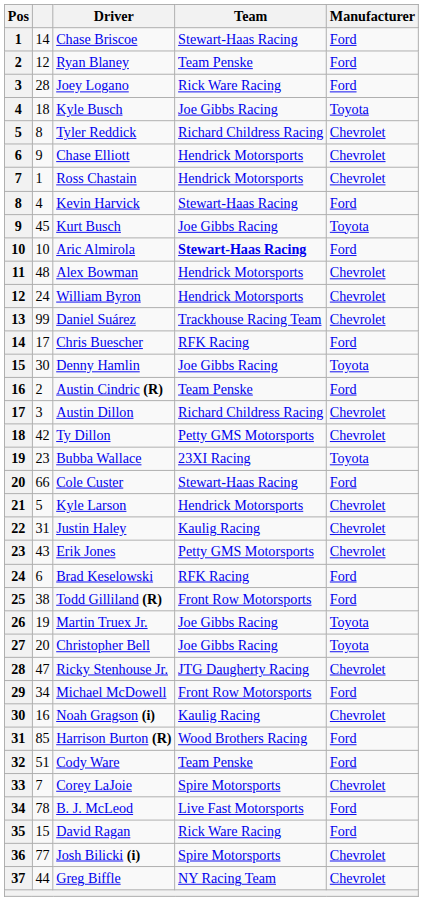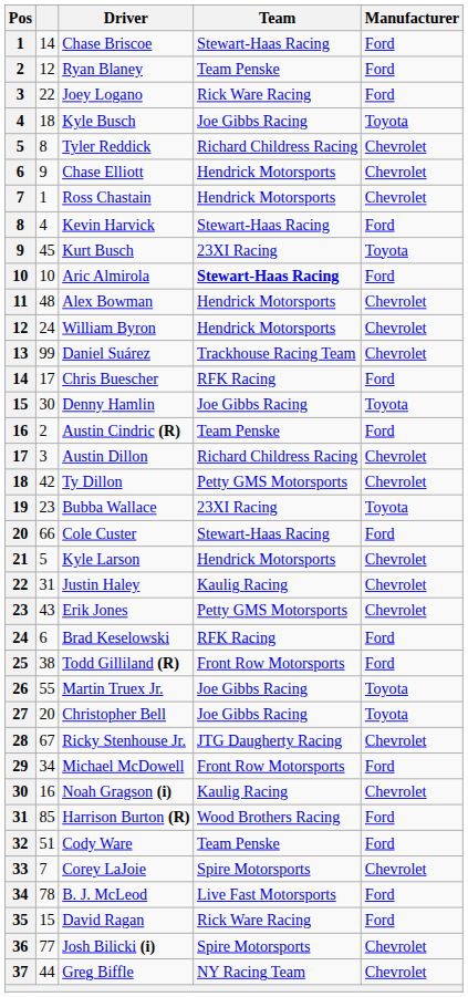Joey Logano | column 2: 28 -> 22
Kurt Busch | Team: Joe Gibbs Racing -> 23XI Racing
Martin Truex Jr. | column 2: 19 -> 55
Ricky Stenhouse Jr. | column 2: 47 -> 67
